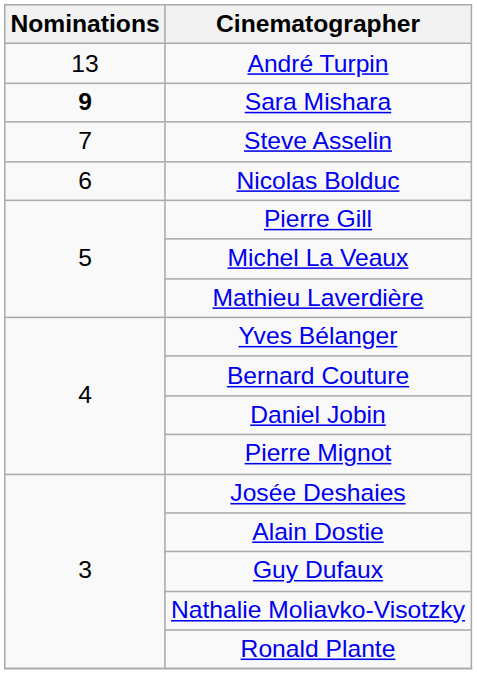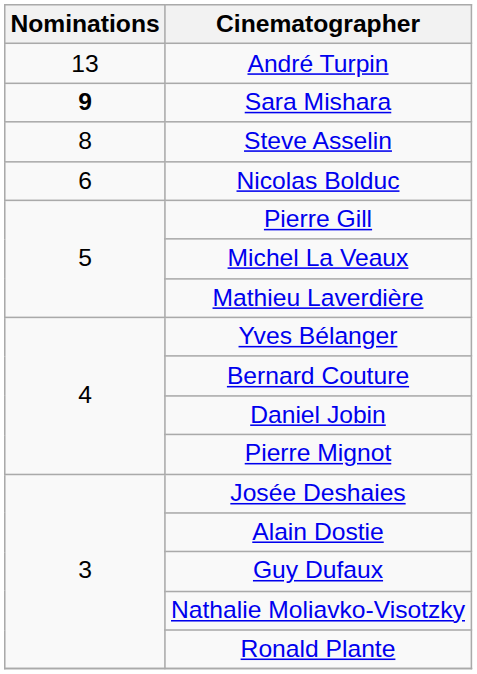Steve Asselin | Nominations: 7 -> 8
